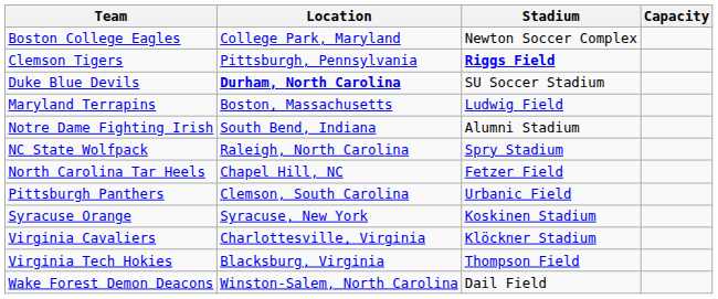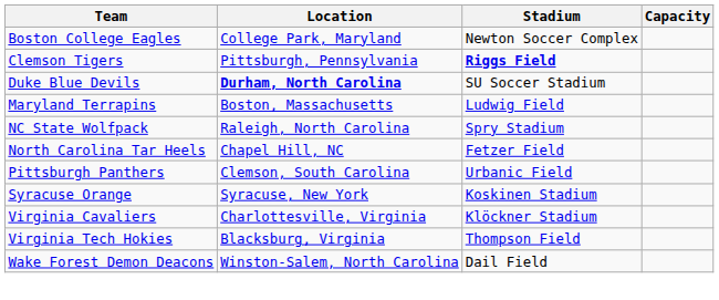- row: Notre Dame Fighting Irish | South Bend, Indiana | Alumni Stadium
